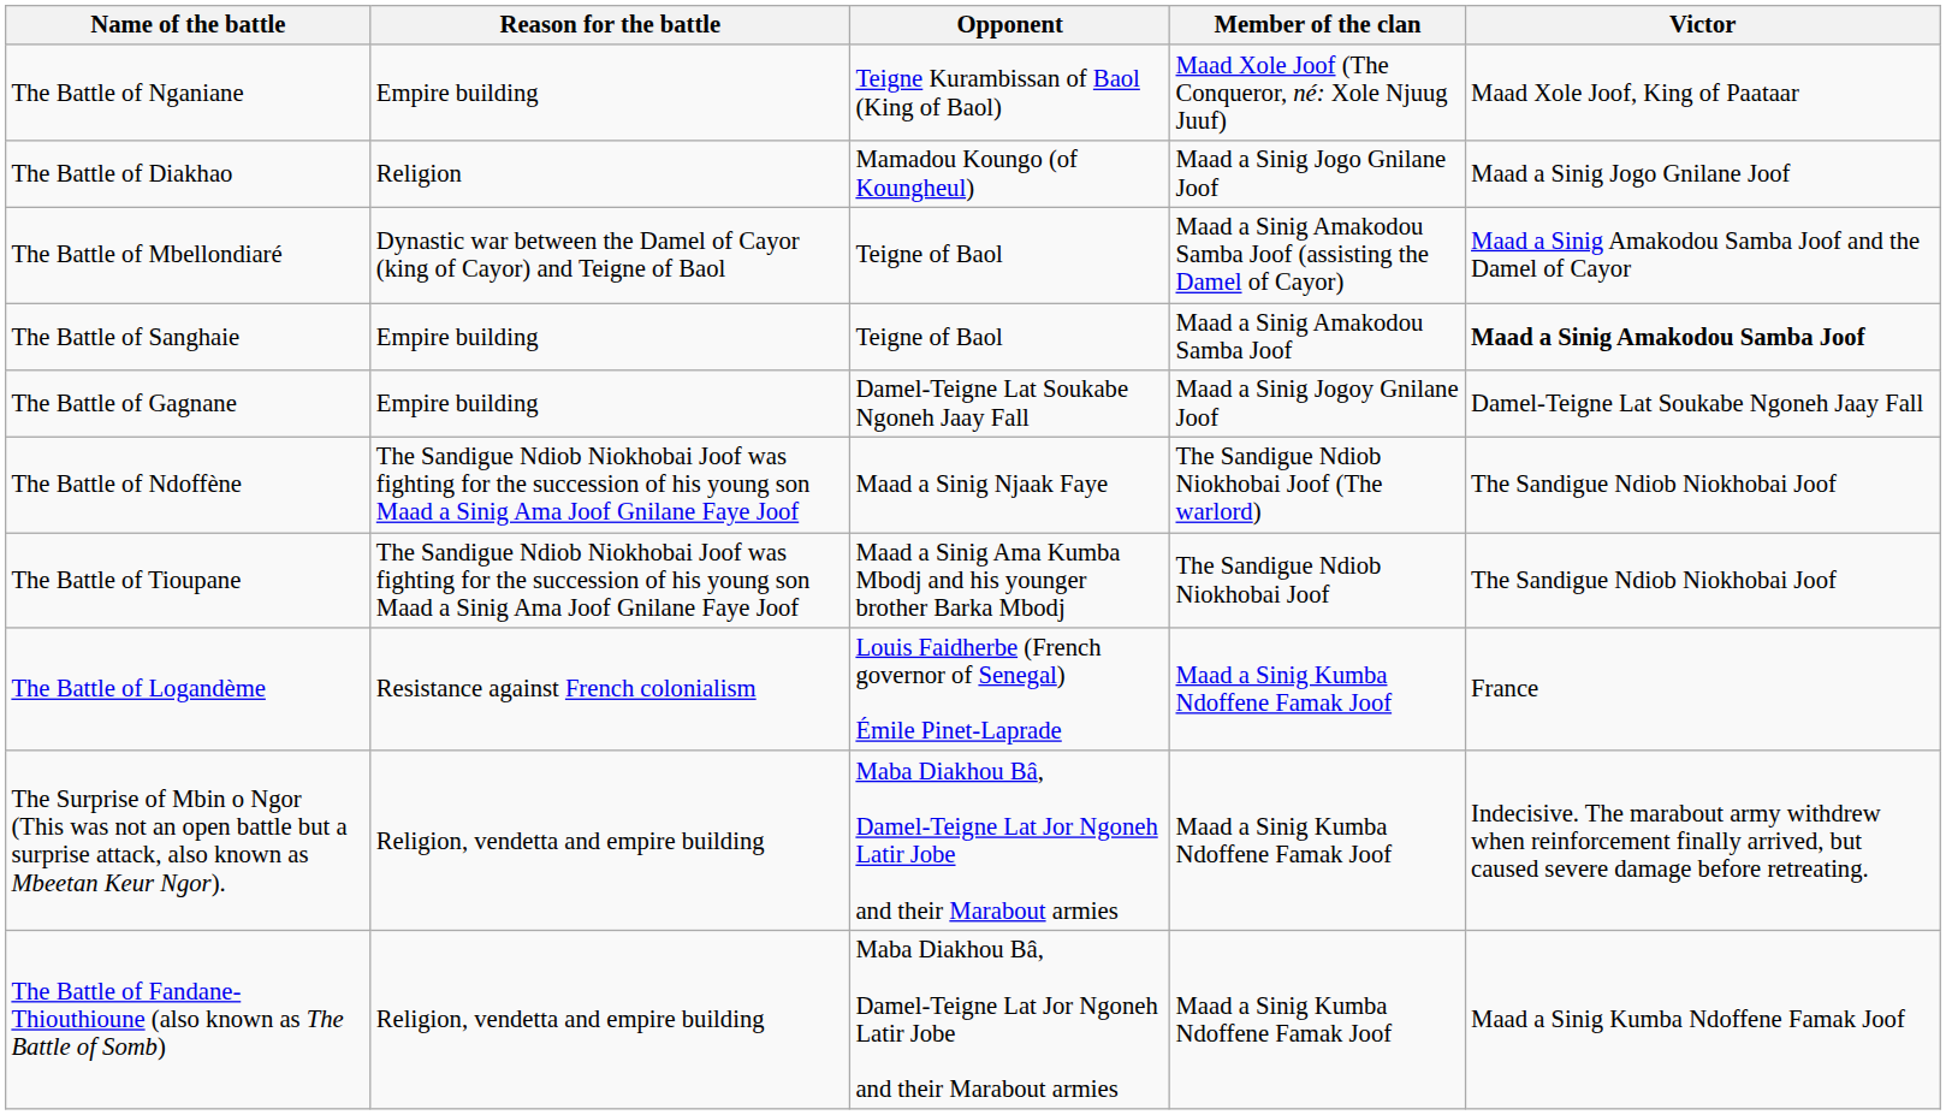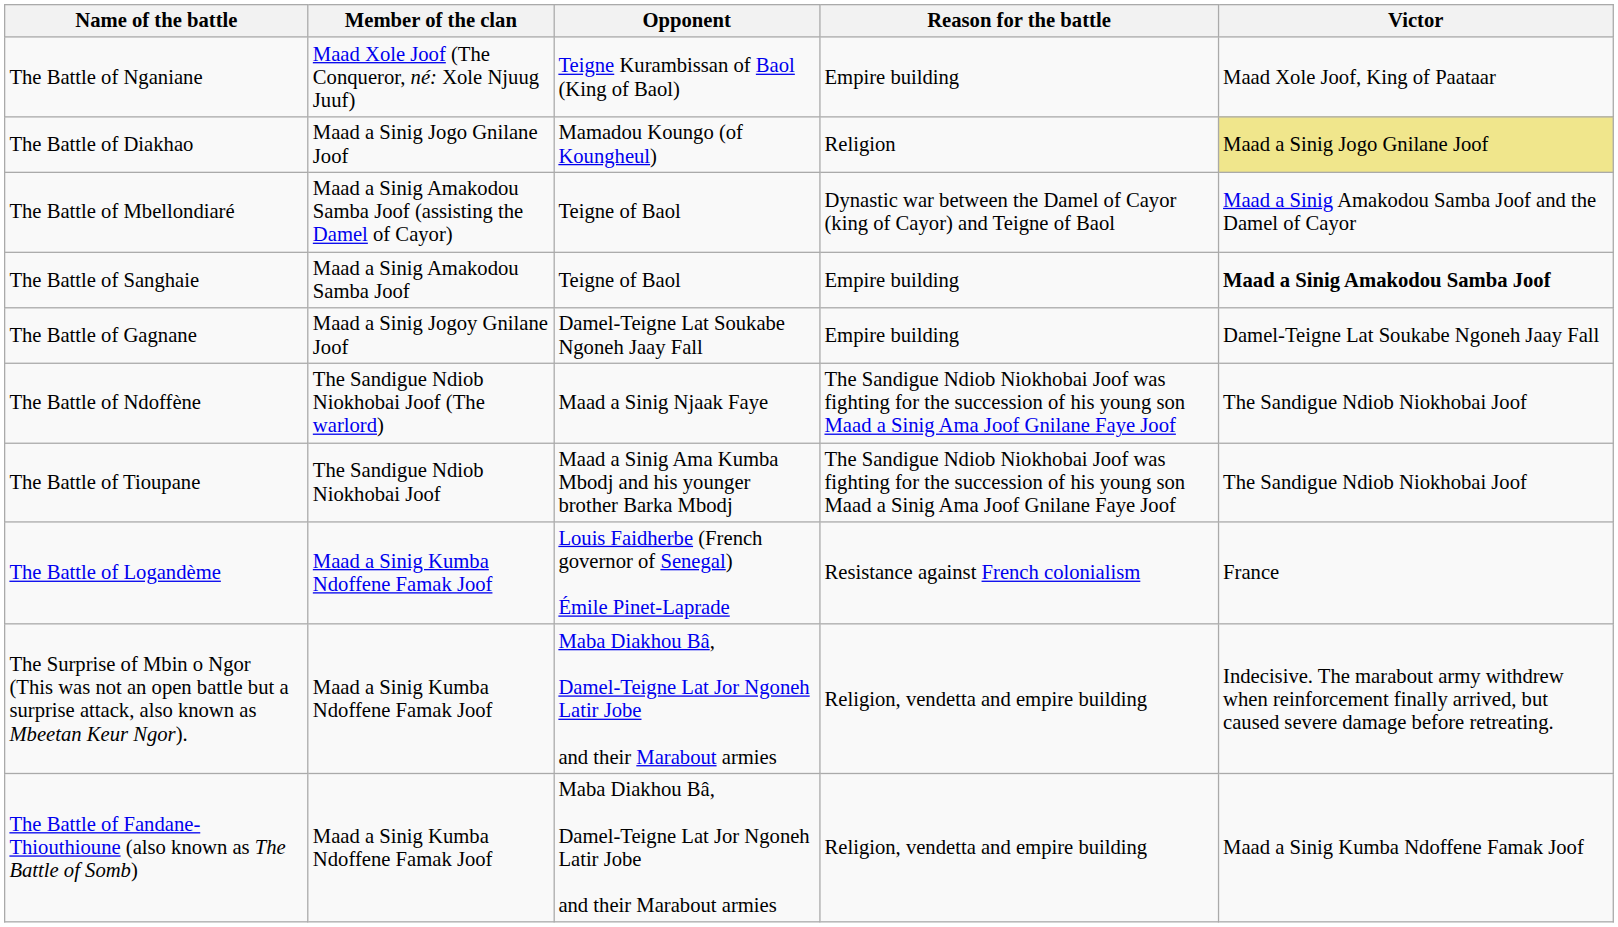columns swapped: Member of the clan <-> Reason for the battle
The Battle of Diakhao | Victor: no background -> khaki background
